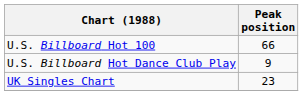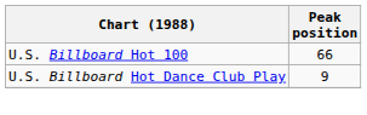- row: UK Singles Chart | 23
